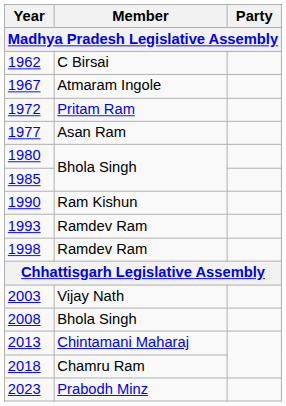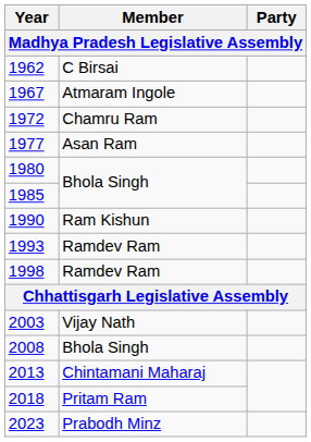1972 | Member: Pritam Ram -> Chamru Ram
2018 | Member: Chamru Ram -> Pritam Ram
